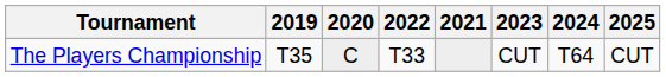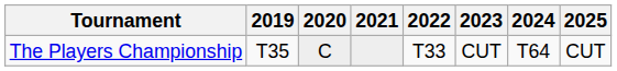columns swapped: 2021 <-> 2022
